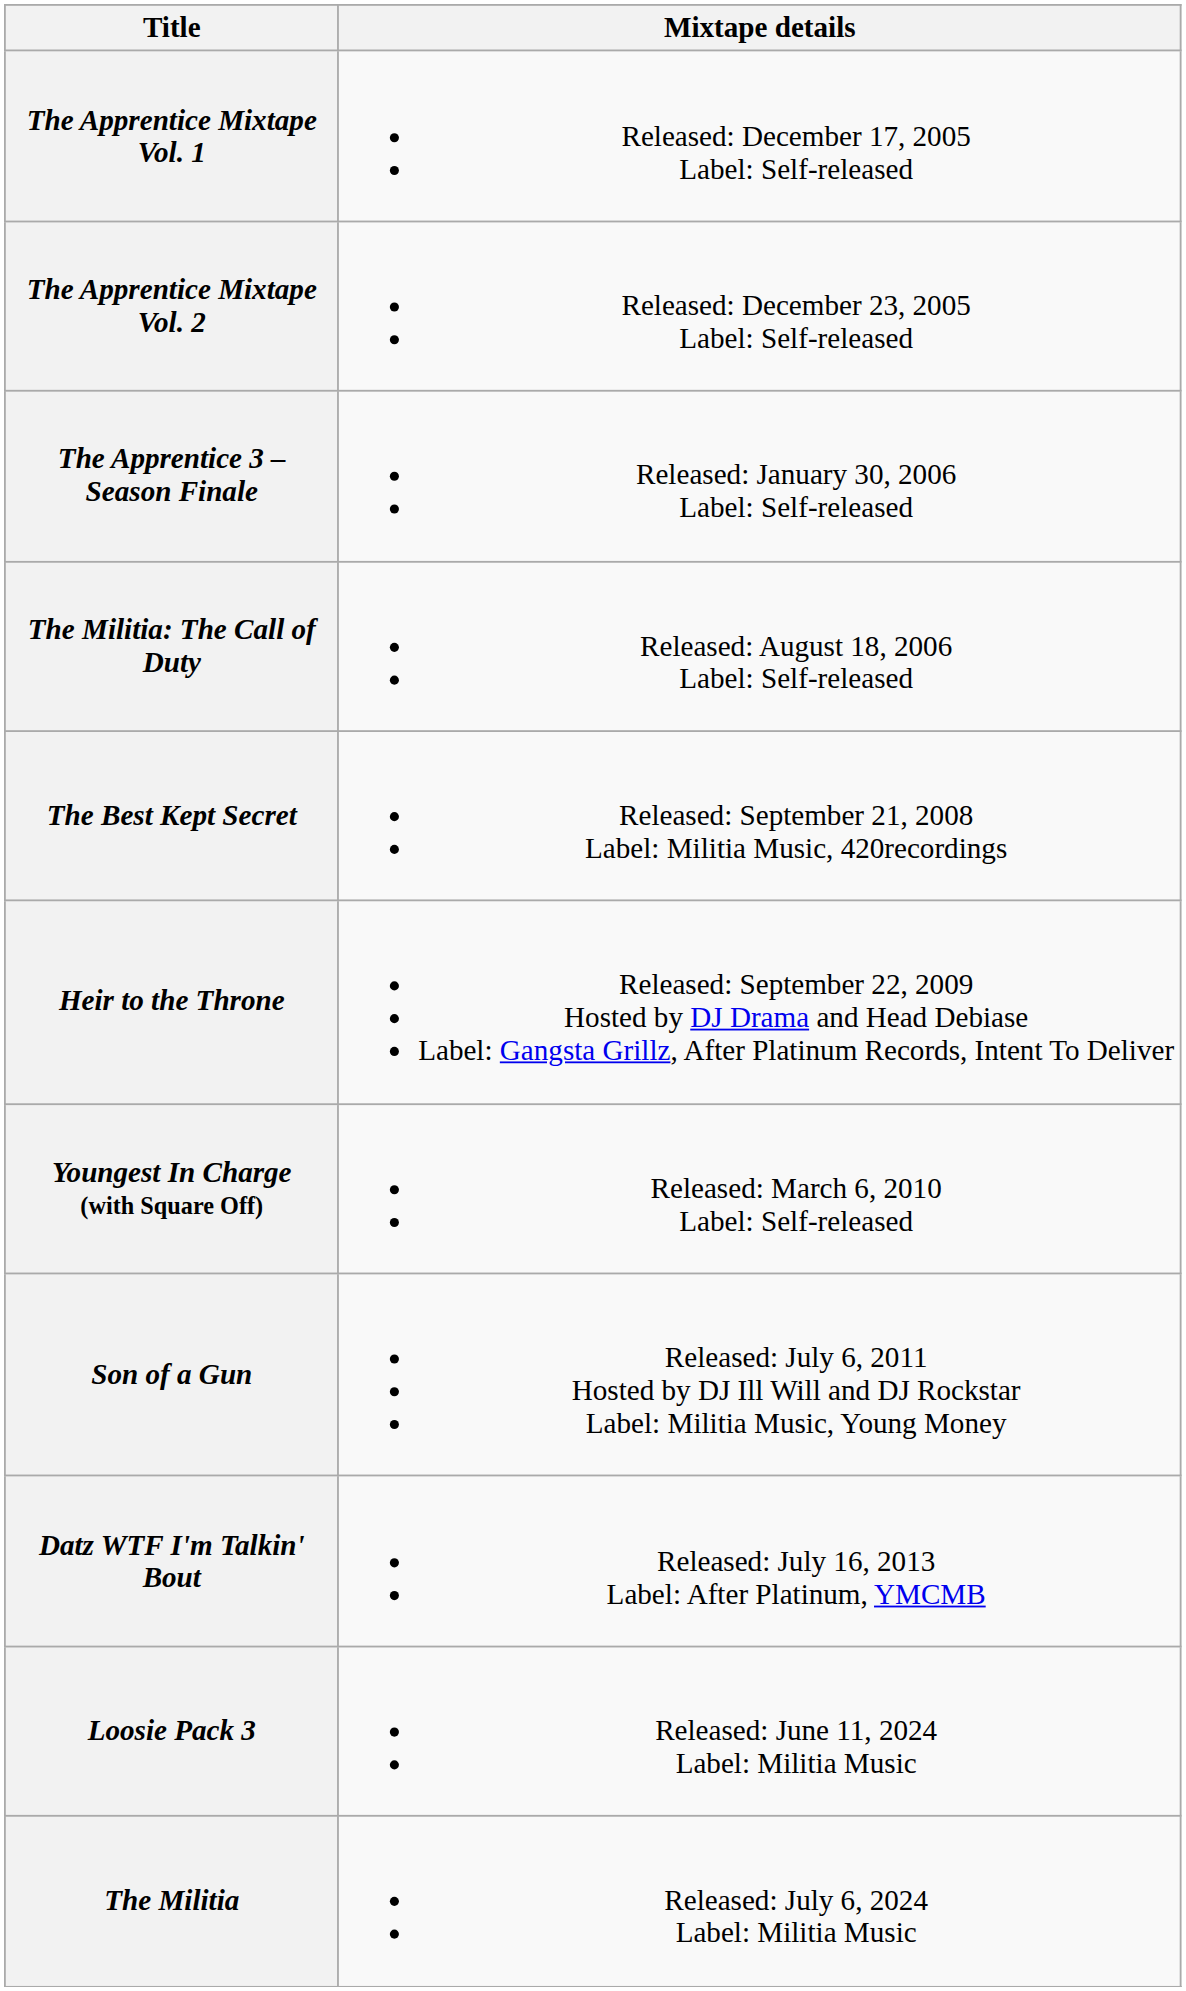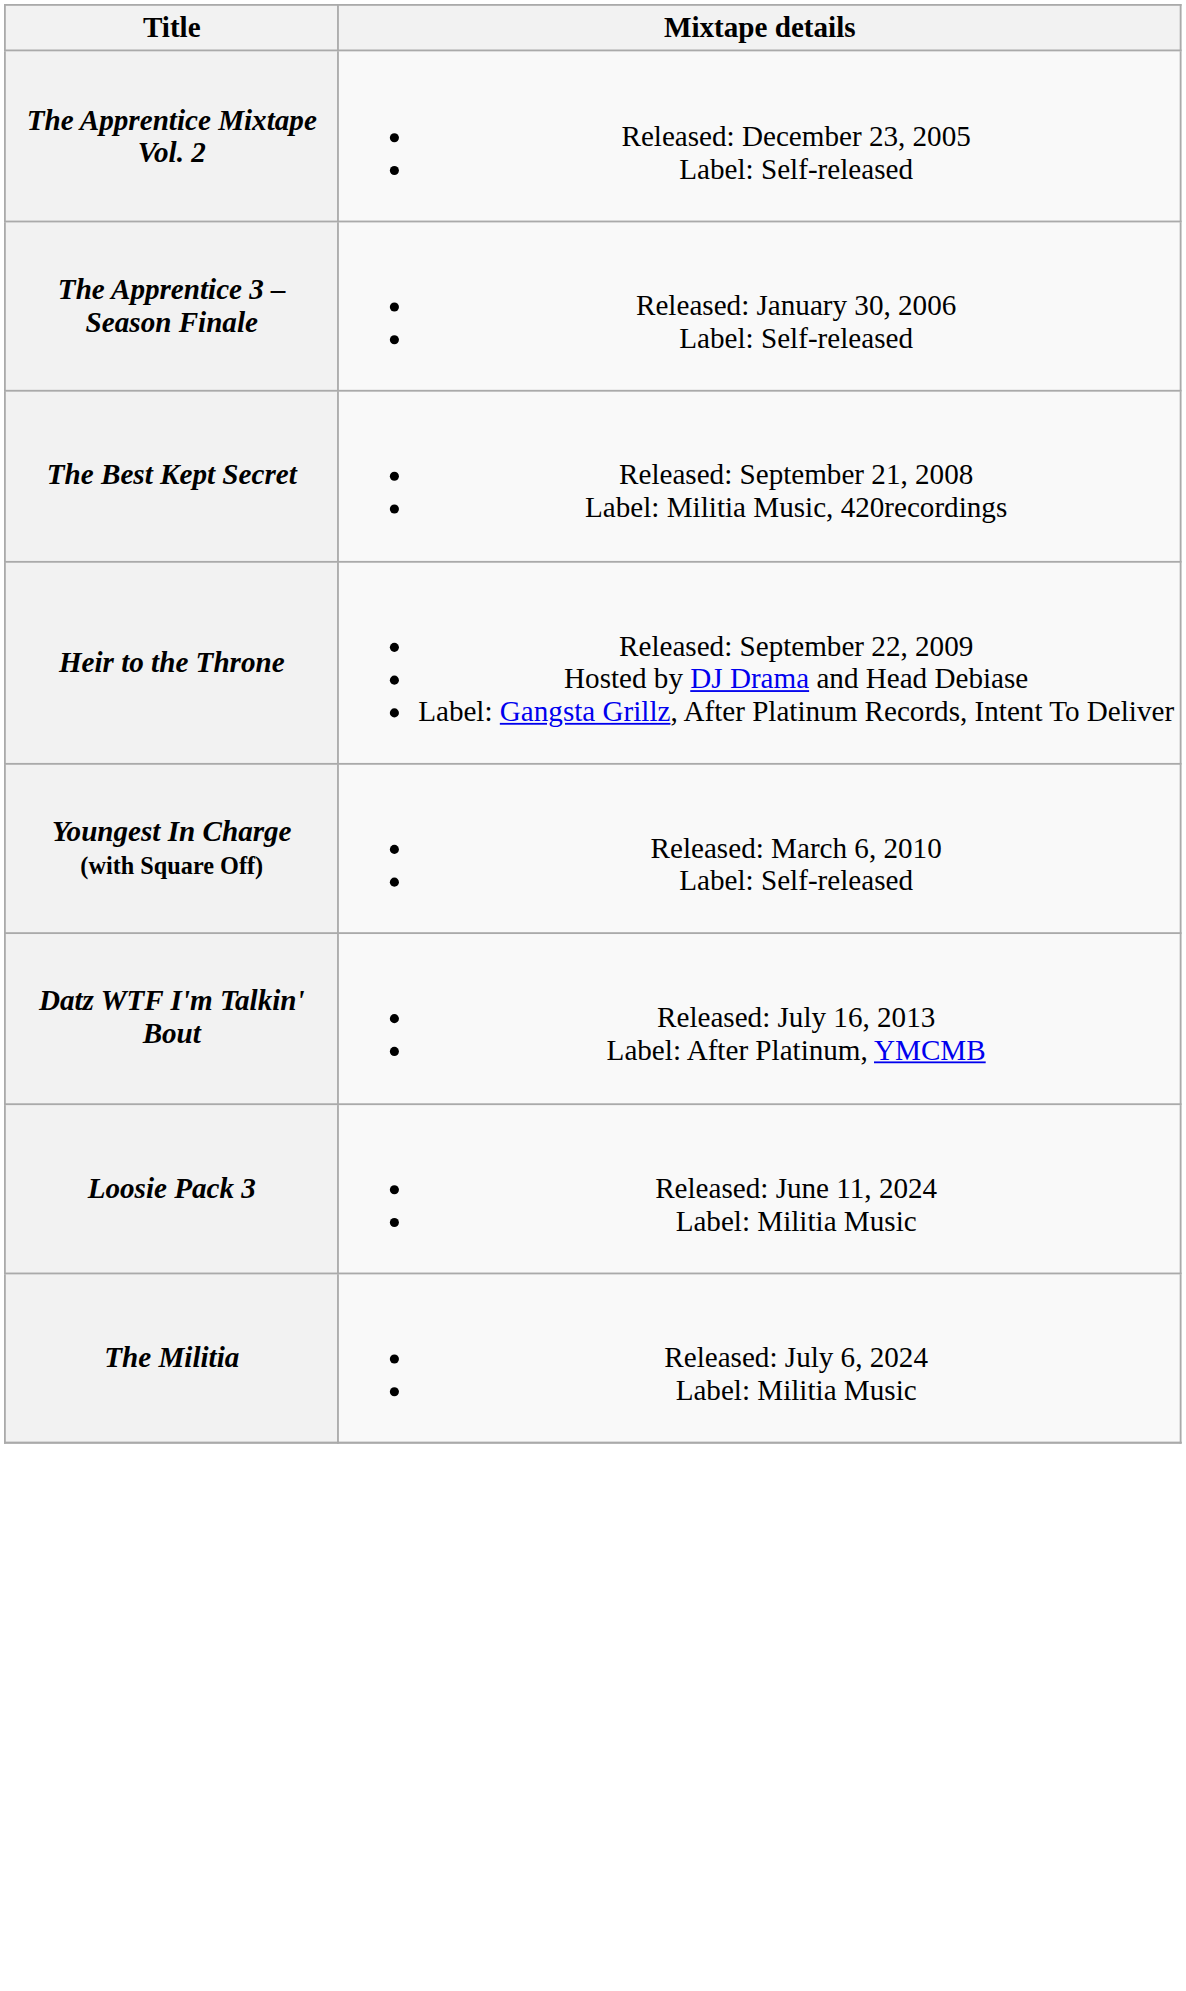- row: The Apprentice Mixtape Vol. 1 | Released: December 17, 2005 Label: Self-released
- row: The Militia: The Call of Duty | Released: August 18, 2006 Label: Self-released
- row: Son of a Gun | Released: July 6, 2011 Hosted by DJ Ill Will and DJ Rockstar Label: Militia Music, Young Money
